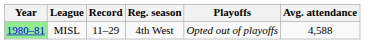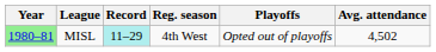MISL | Record: no background -> paleturquoise background
MISL | Avg. attendance: 4,588 -> 4,502
